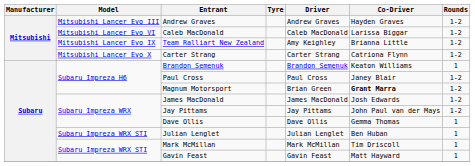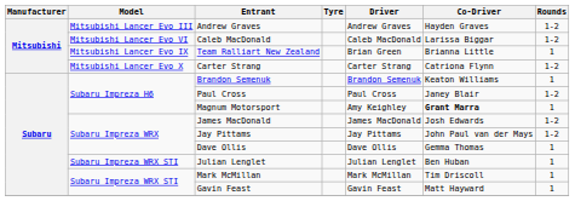Team Ralliart New Zealand | Driver: Amy Keighley -> Brian Green
Team Ralliart New Zealand | Rounds: 1-2 -> 1
Magnum Motorsport | Driver: Brian Green -> Amy Keighley
Magnum Motorsport | Rounds: 1-2 -> 1
